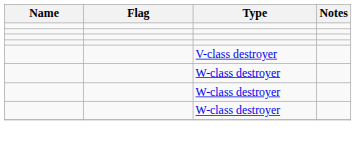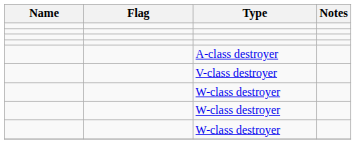+ row: A-class destroyer
